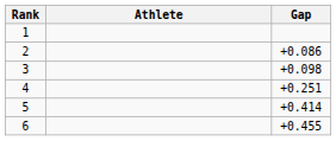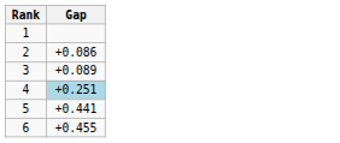- column: Athlete
3 | Gap: +0.098 -> +0.089
4 | Gap: no background -> lightblue background
5 | Gap: +0.414 -> +0.441
